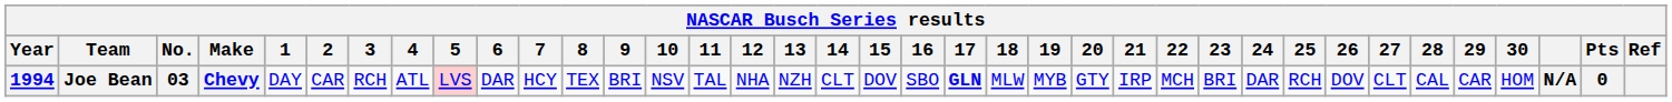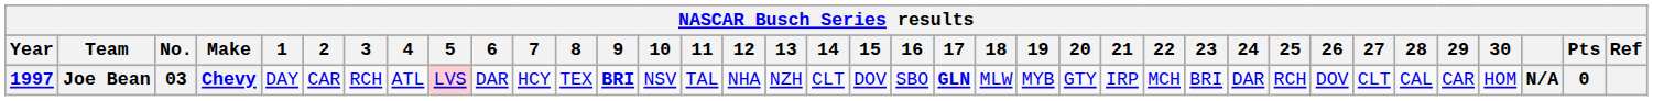Joe Bean | Year: 1994 -> 1997
Joe Bean | 9: normal -> bold
